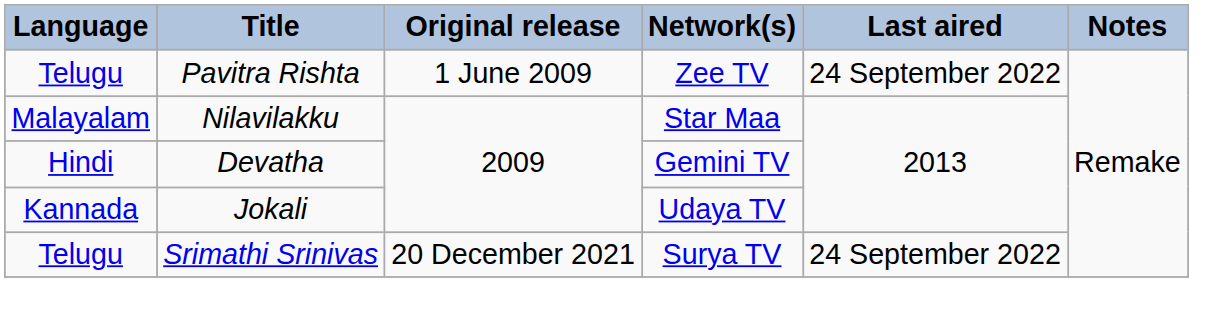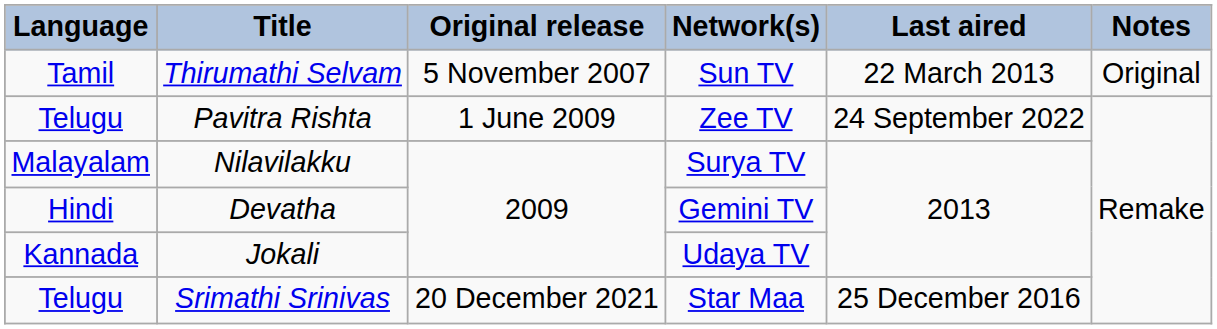+ row: Tamil | Thirumathi Selvam | 5 November 2007 | Sun TV | 22 March 2013 | Original
Nilavilakku | Network(s): Star Maa -> Surya TV
Srimathi Srinivas | Network(s): Surya TV -> Star Maa
Srimathi Srinivas | Last aired: 24 September 2022 -> 25 December 2016
